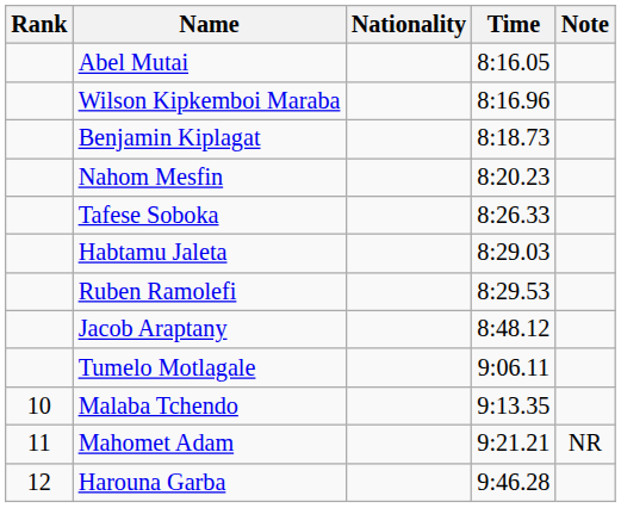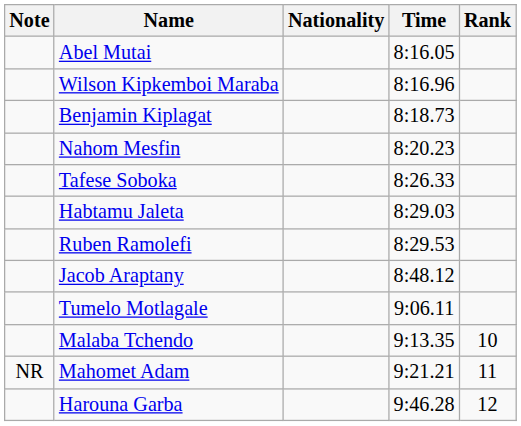columns swapped: Rank <-> Note
